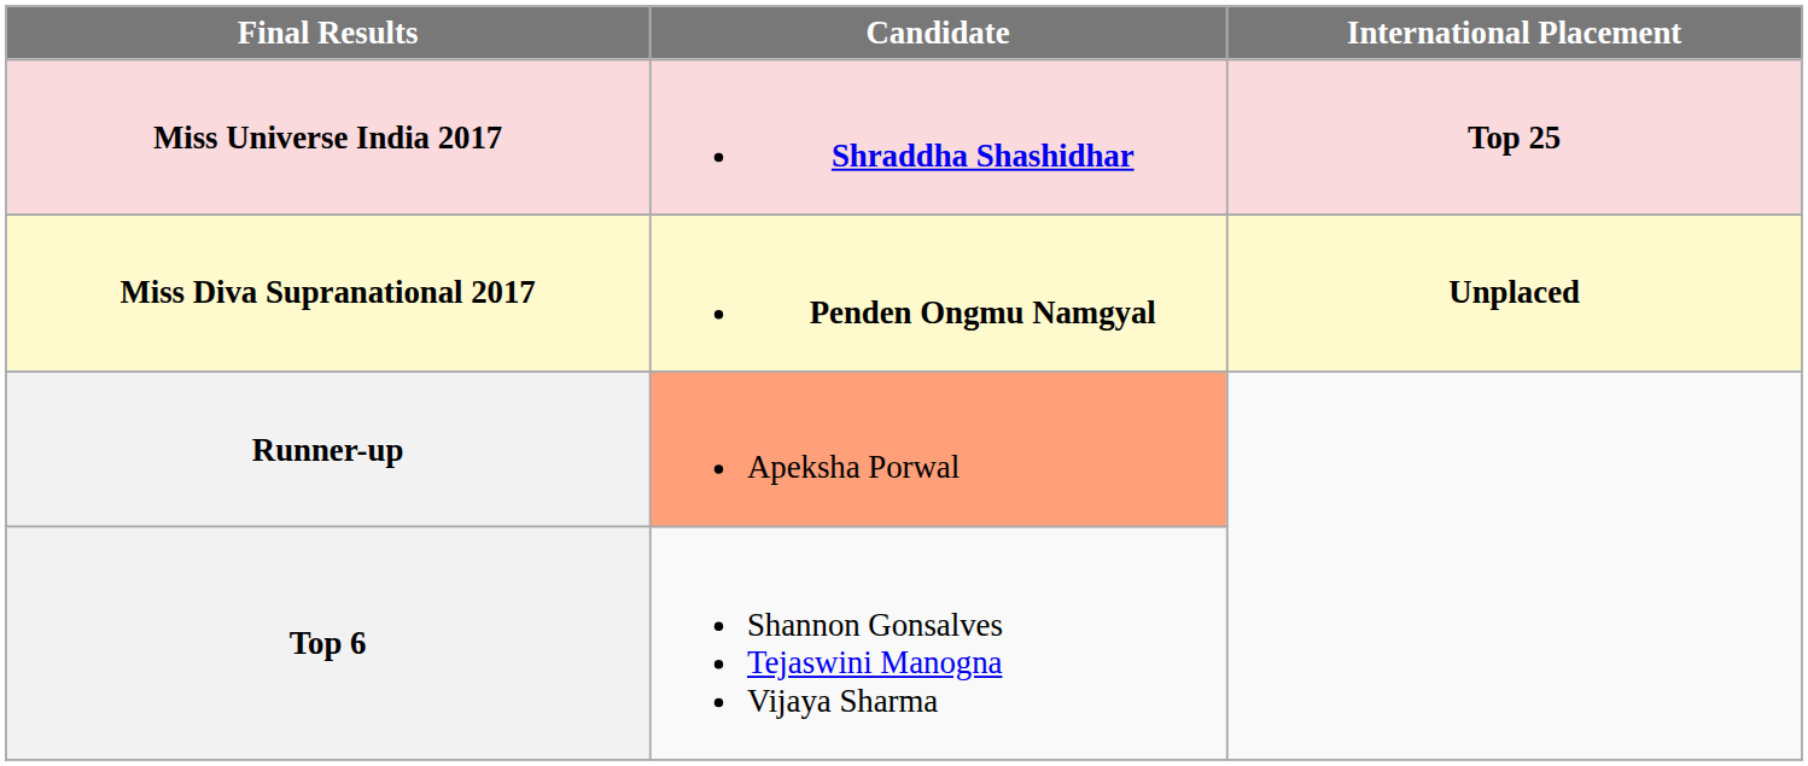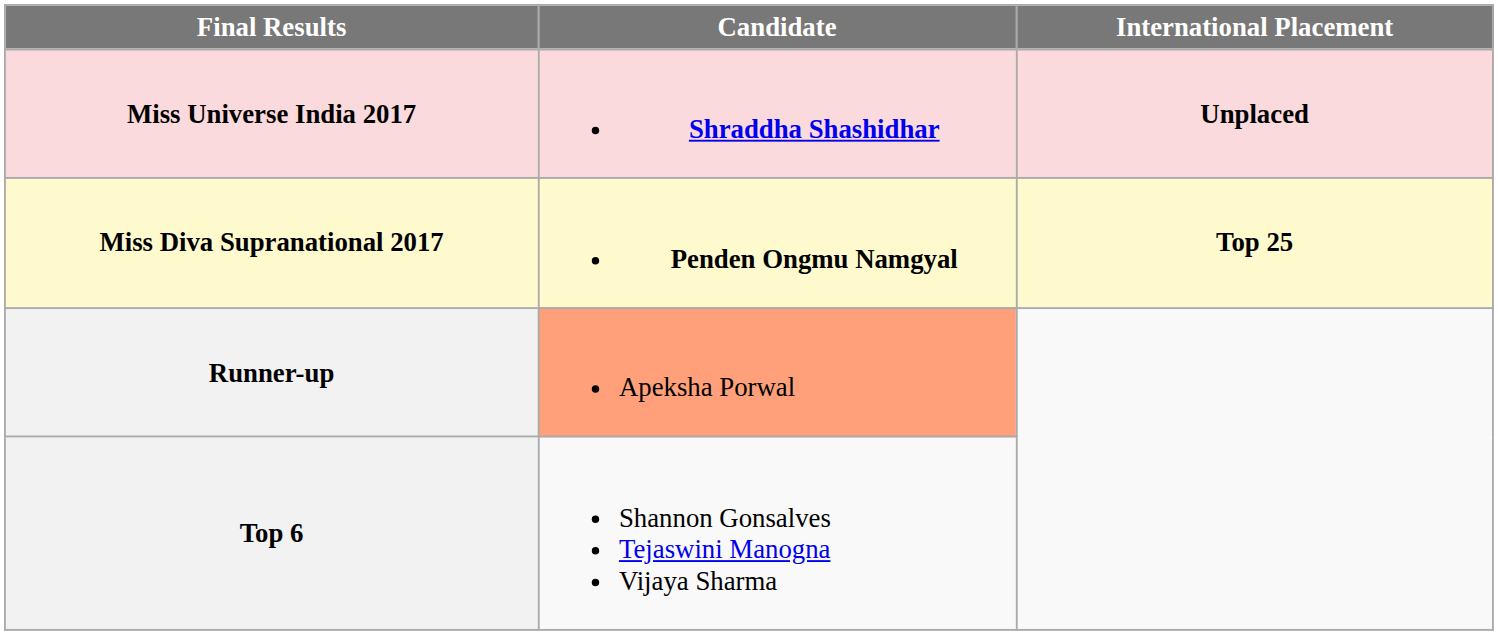Miss Universe India 2017 | International Placement: Top 25 -> Unplaced
Miss Diva Supranational 2017 | International Placement: Unplaced -> Top 25
